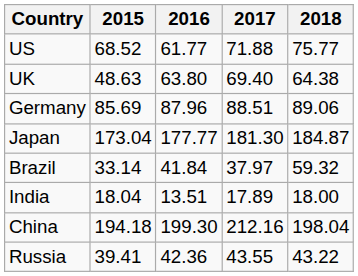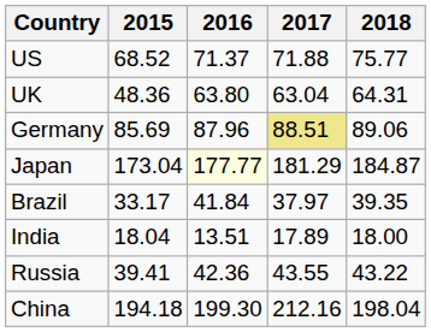US | 2016: 61.77 -> 71.37
UK | 2015: 48.63 -> 48.36
UK | 2017: 69.40 -> 63.04
UK | 2018: 64.38 -> 64.31
Germany | 2017: no background -> khaki background
Japan | 2016: no background -> lightyellow background
Japan | 2017: 181.30 -> 181.29
Brazil | 2015: 33.14 -> 33.17
Brazil | 2018: 59.32 -> 39.35
rows swapped: China <-> Russia
